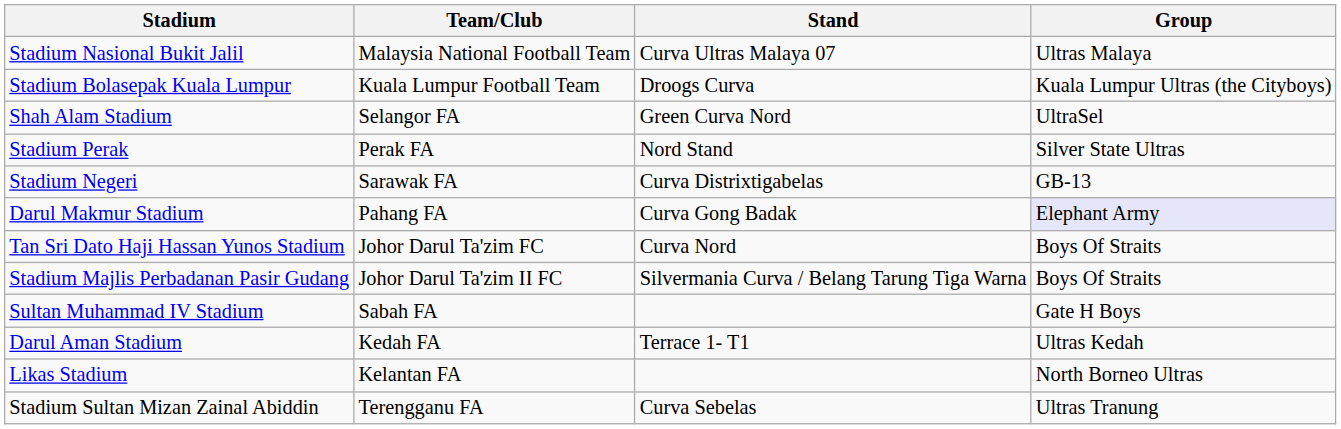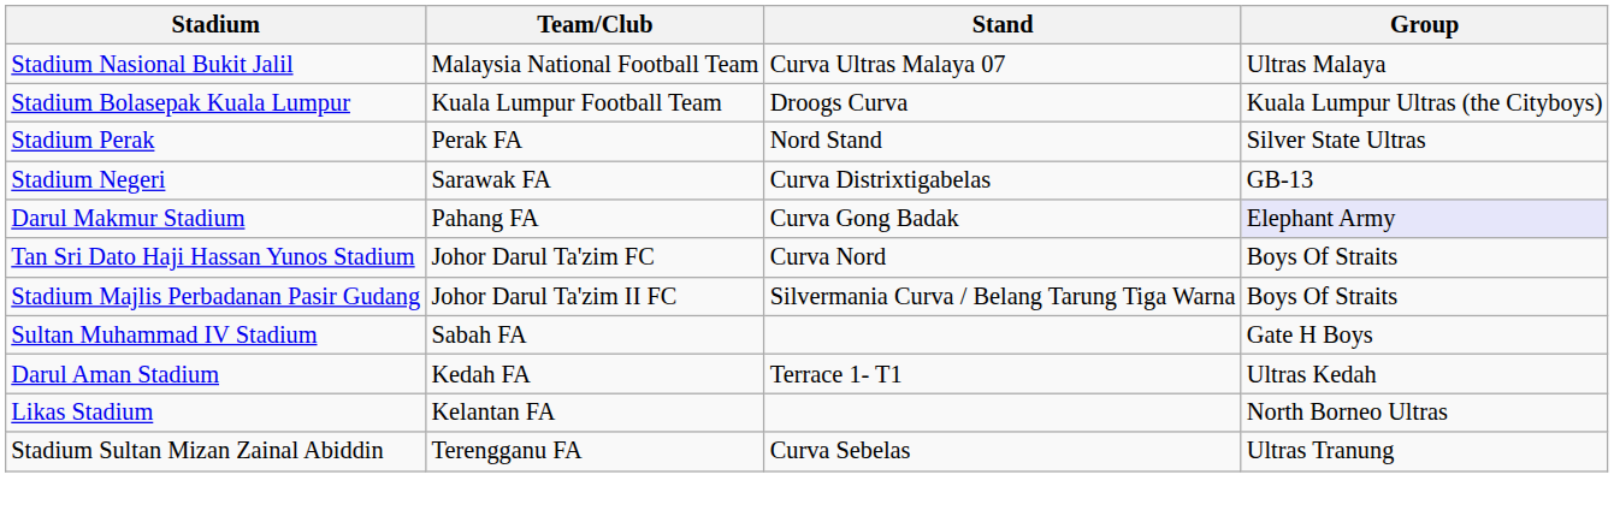- row: Shah Alam Stadium | Selangor FA | Green Curva Nord | UltraSel
